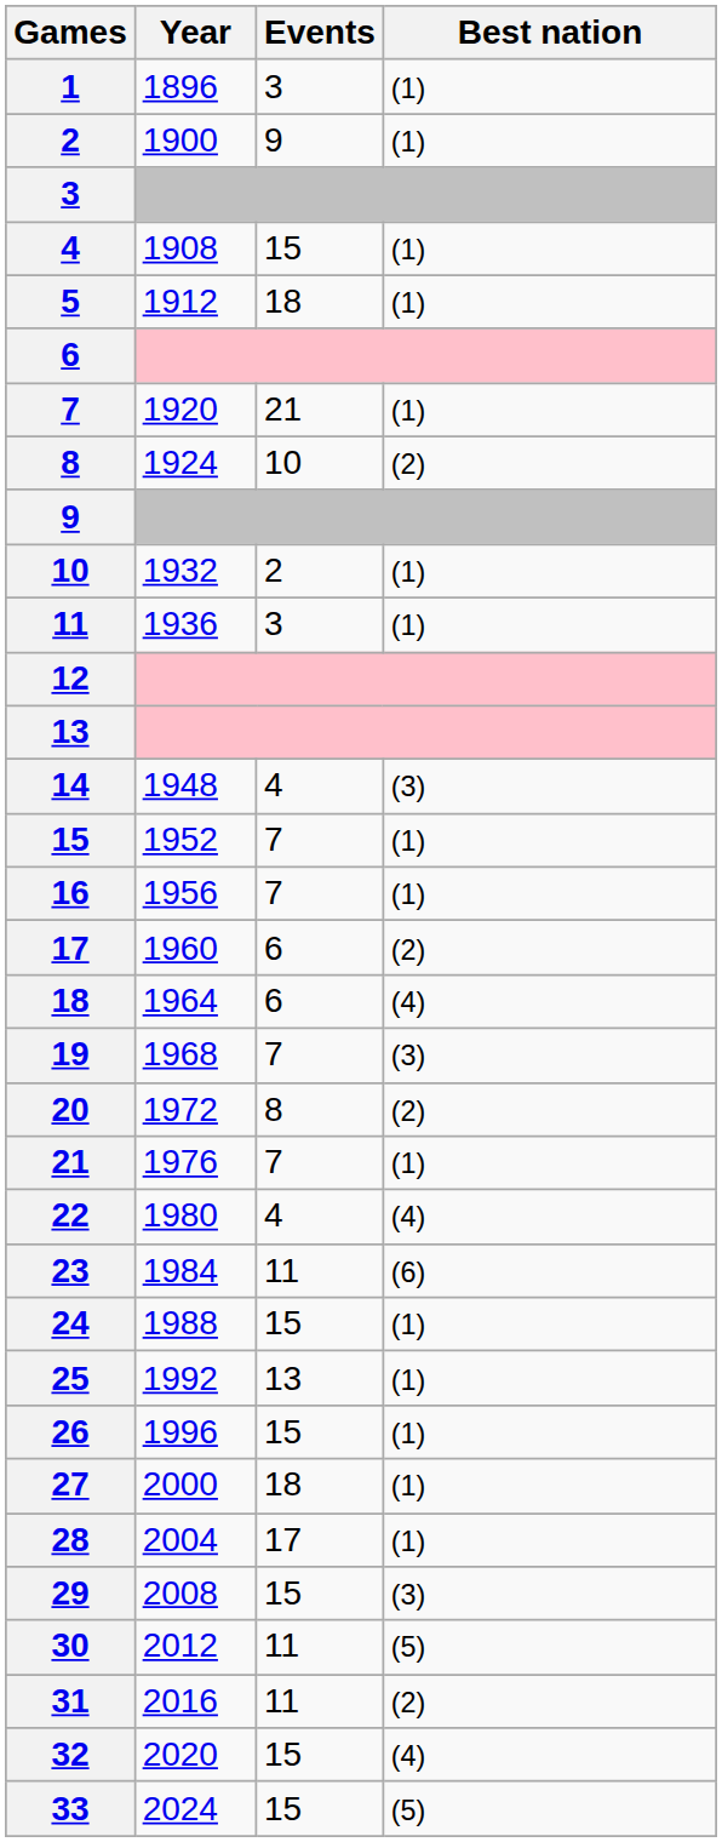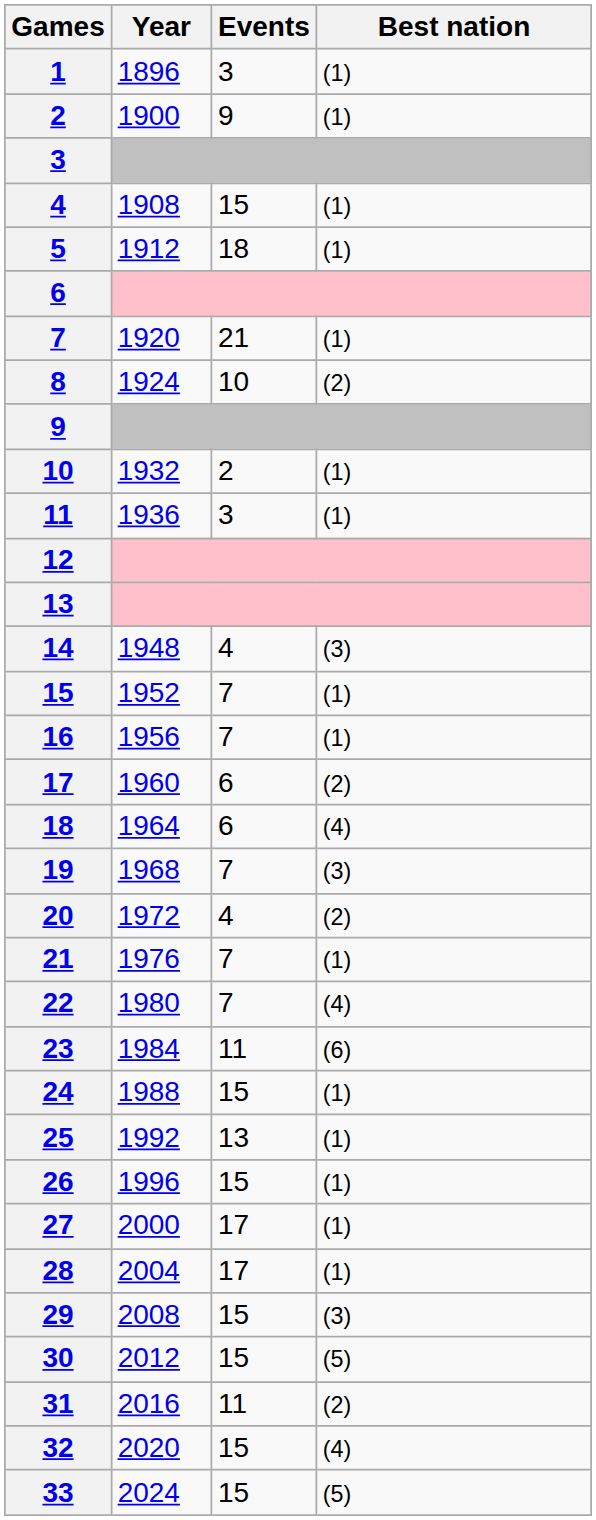20 | Events: 8 -> 4
22 | Events: 4 -> 7
27 | Events: 18 -> 17
30 | Events: 11 -> 15
